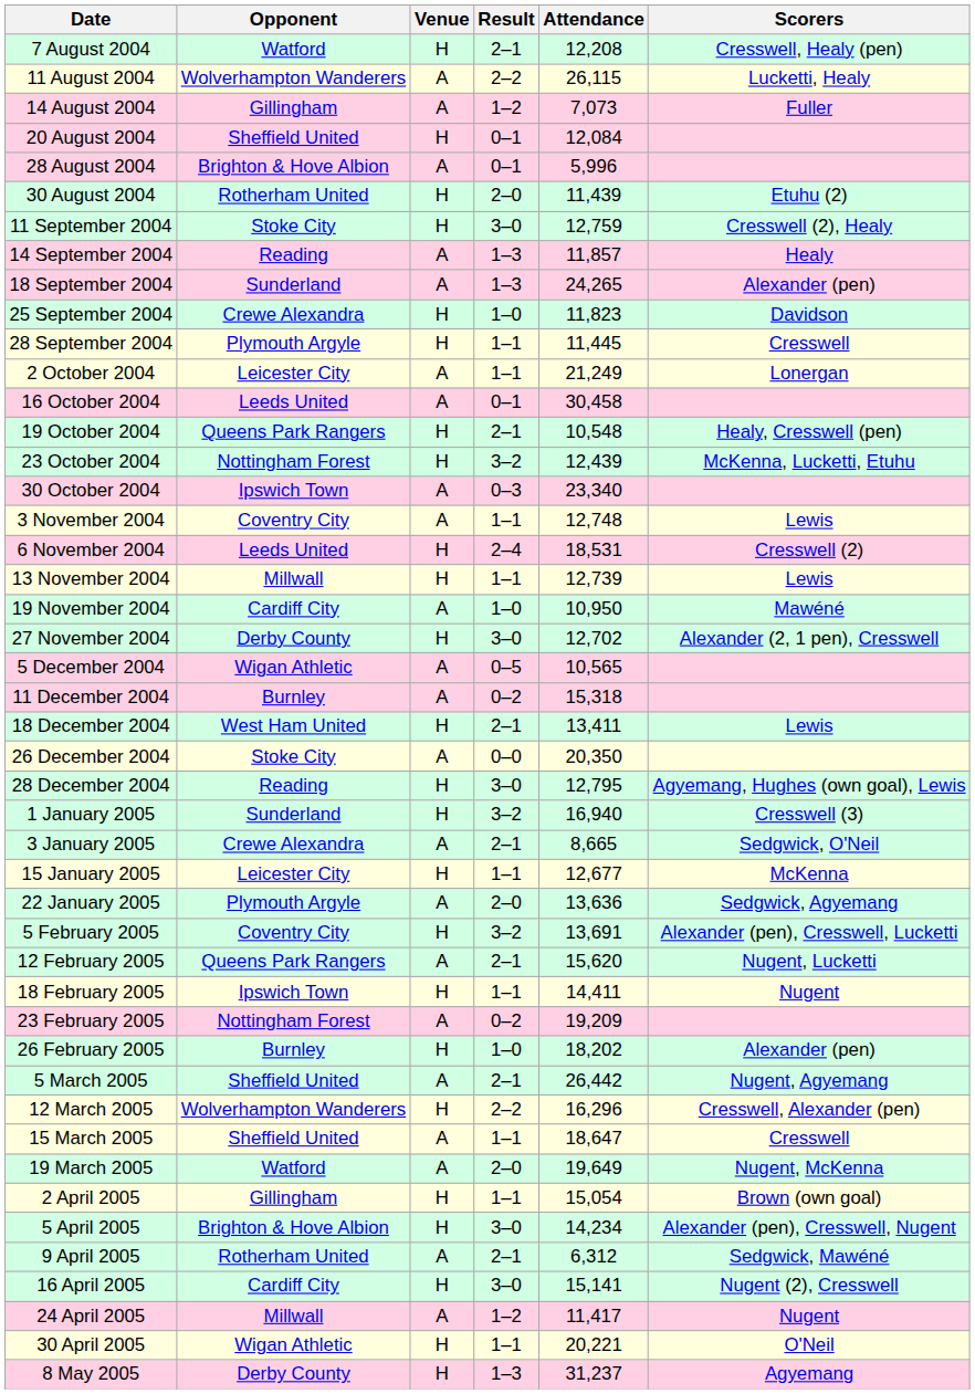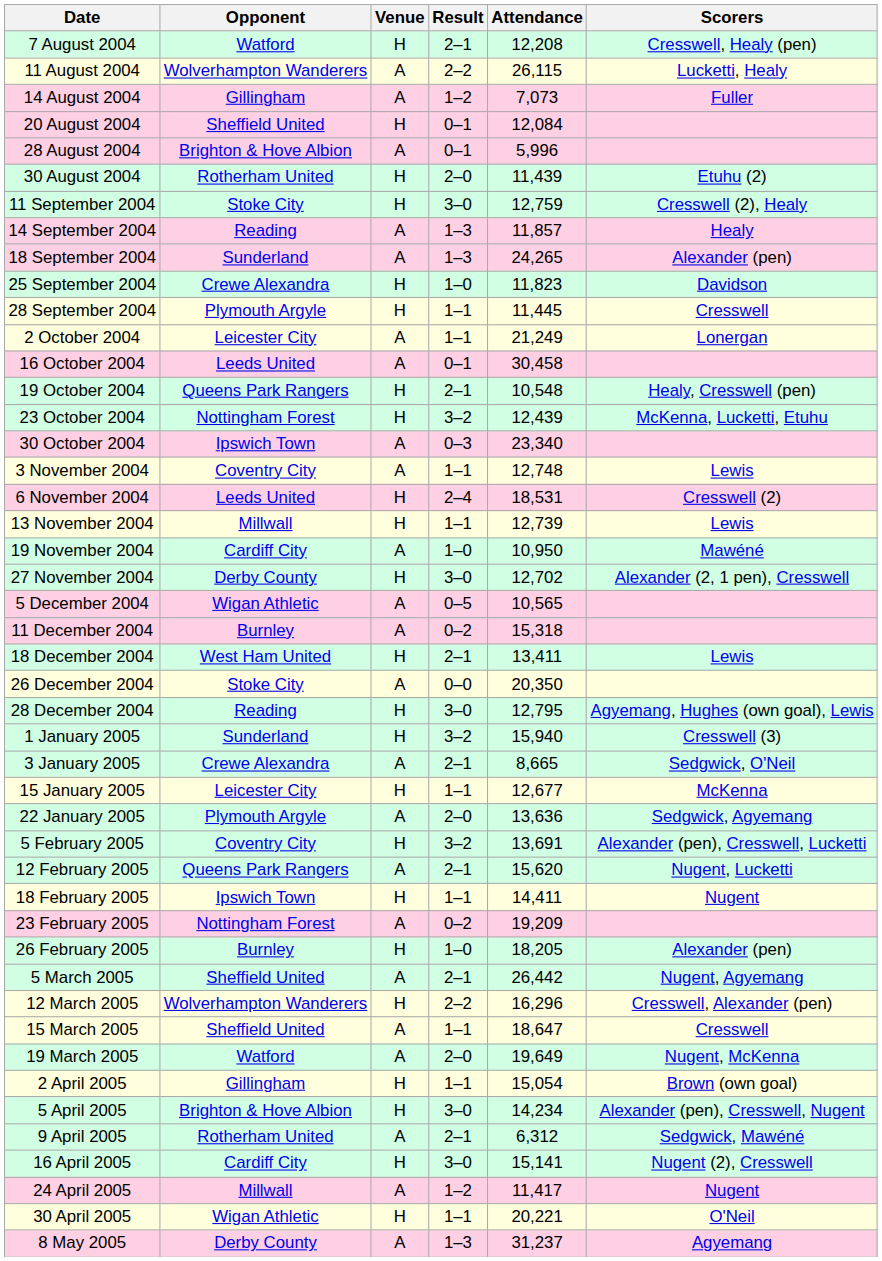1 January 2005 | Attendance: 16,940 -> 15,940
26 February 2005 | Attendance: 18,202 -> 18,205
8 May 2005 | Venue: H -> A
